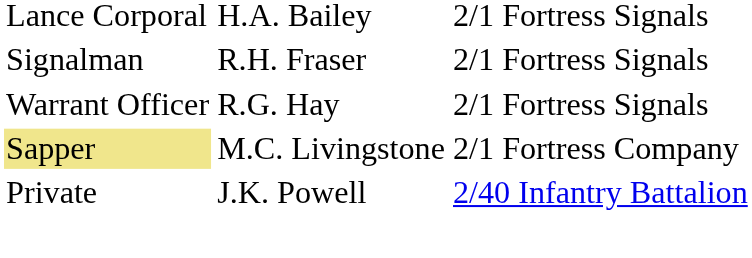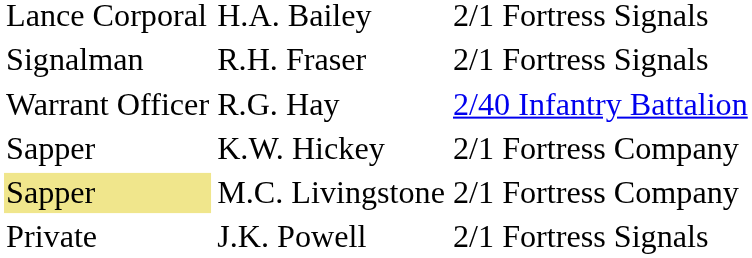R.G. Hay | column 3: 2/1 Fortress Signals -> 2/40 Infantry Battalion
+ row: Sapper | K.W. Hickey | 2/1 Fortress Company
J.K. Powell | column 3: 2/40 Infantry Battalion -> 2/1 Fortress Signals
